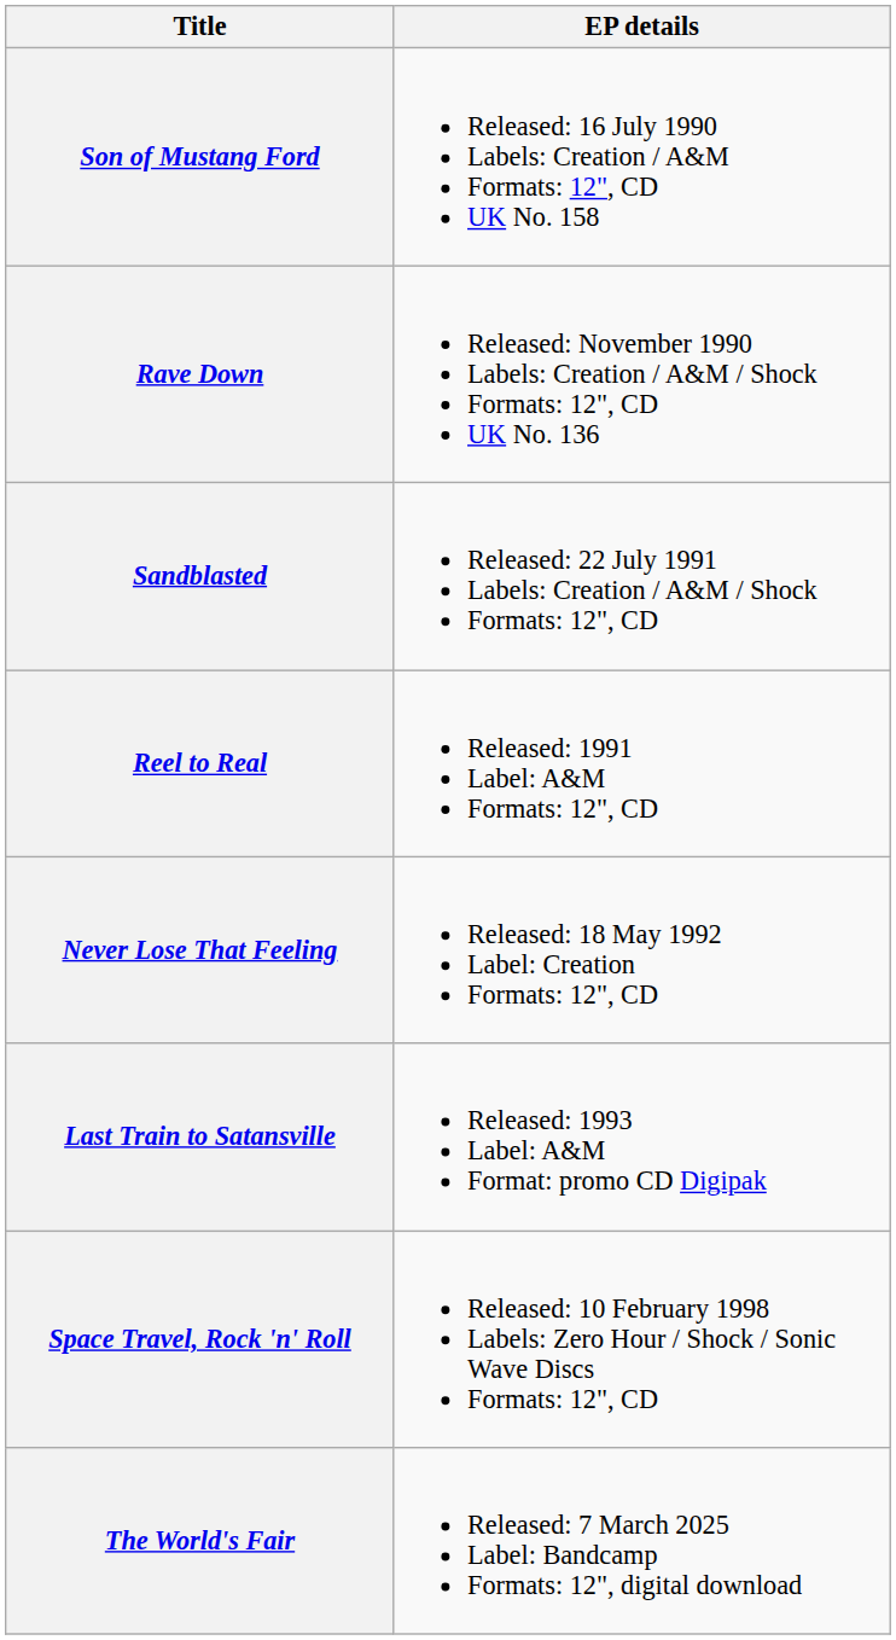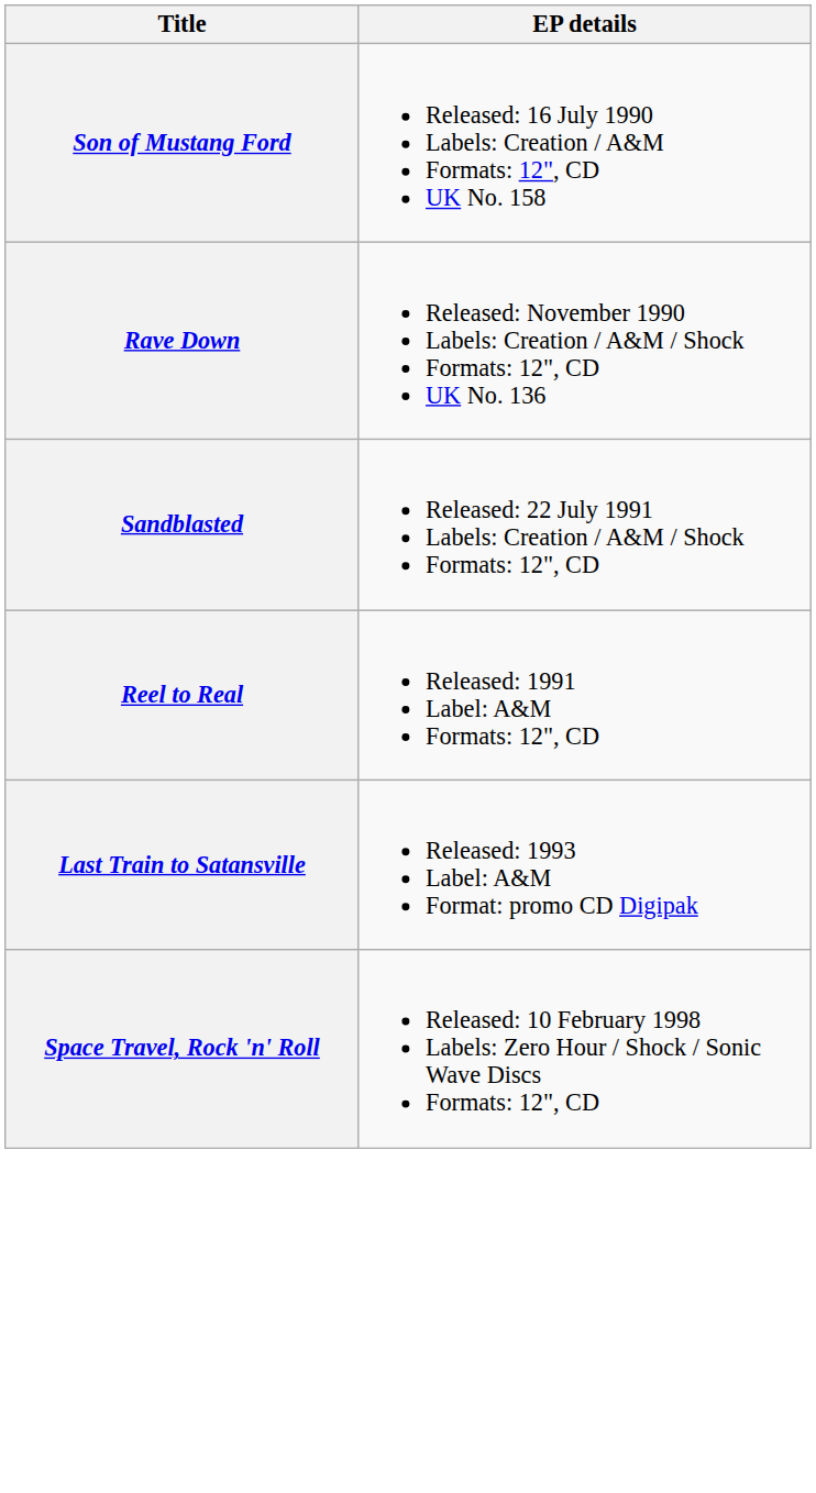- row: Never Lose That Feeling | Released: 18 May 1992 Label: Creation Formats: 12", CD
- row: The World's Fair | Released: 7 March 2025 Label: Bandcamp Formats: 12", digital download
